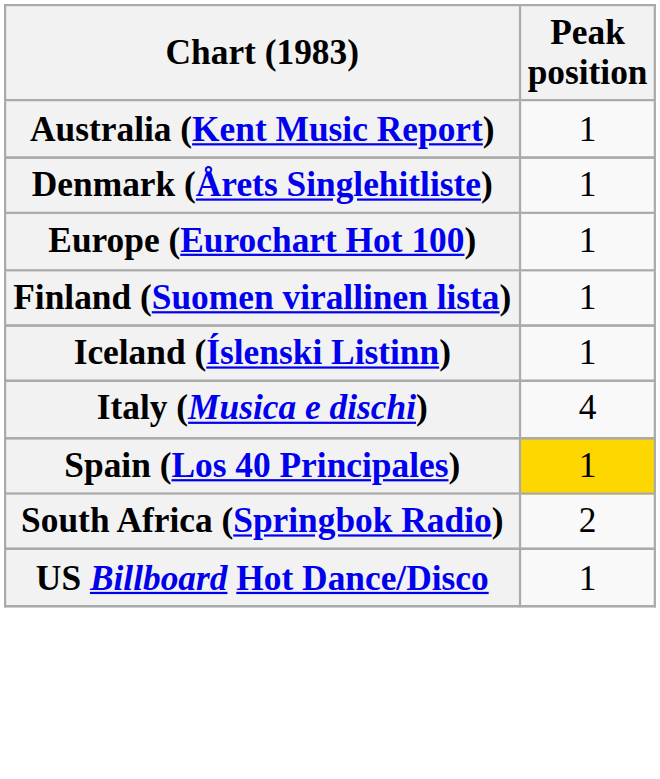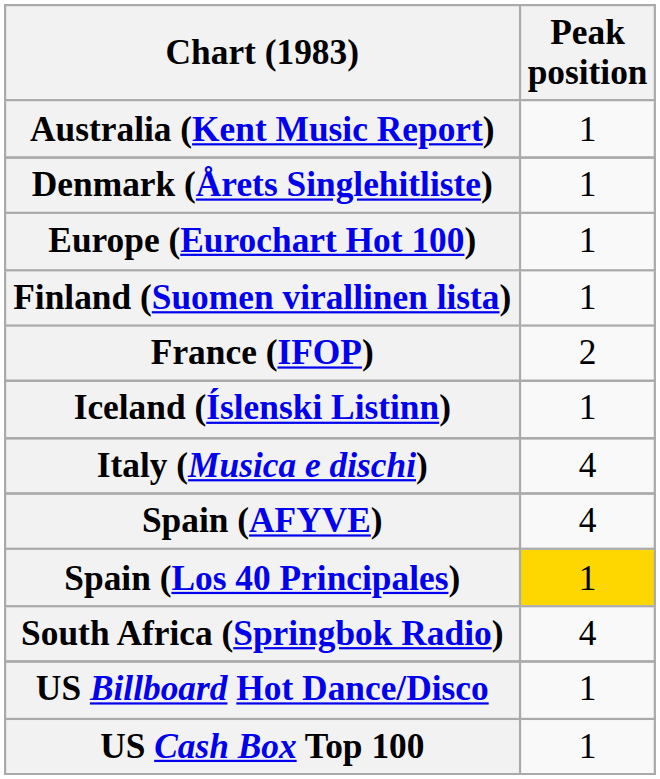+ row: France (IFOP) | 2
+ row: Spain (AFYVE) | 4
South Africa (Springbok Radio) | Peak position: 2 -> 4
+ row: US Cash Box Top 100 | 1
